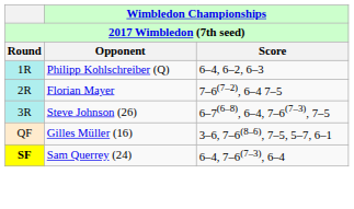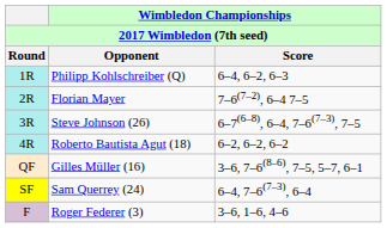+ row: 4R | Roberto Bautista Agut (18) | 6–2, 6–2, 6–2
Sam Querrey (24) | Round: bold -> normal
+ row: F | Roger Federer (3) | 3–6, 1–6, 4–6
